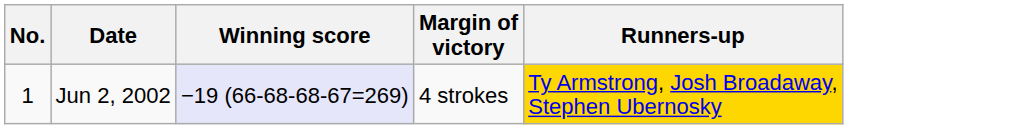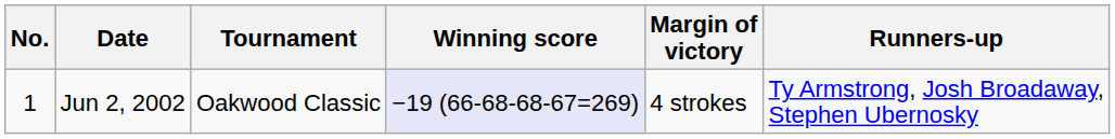+ column: Tournament | Oakwood Classic
Jun 2, 2002 | Runners-up: gold background -> no background
